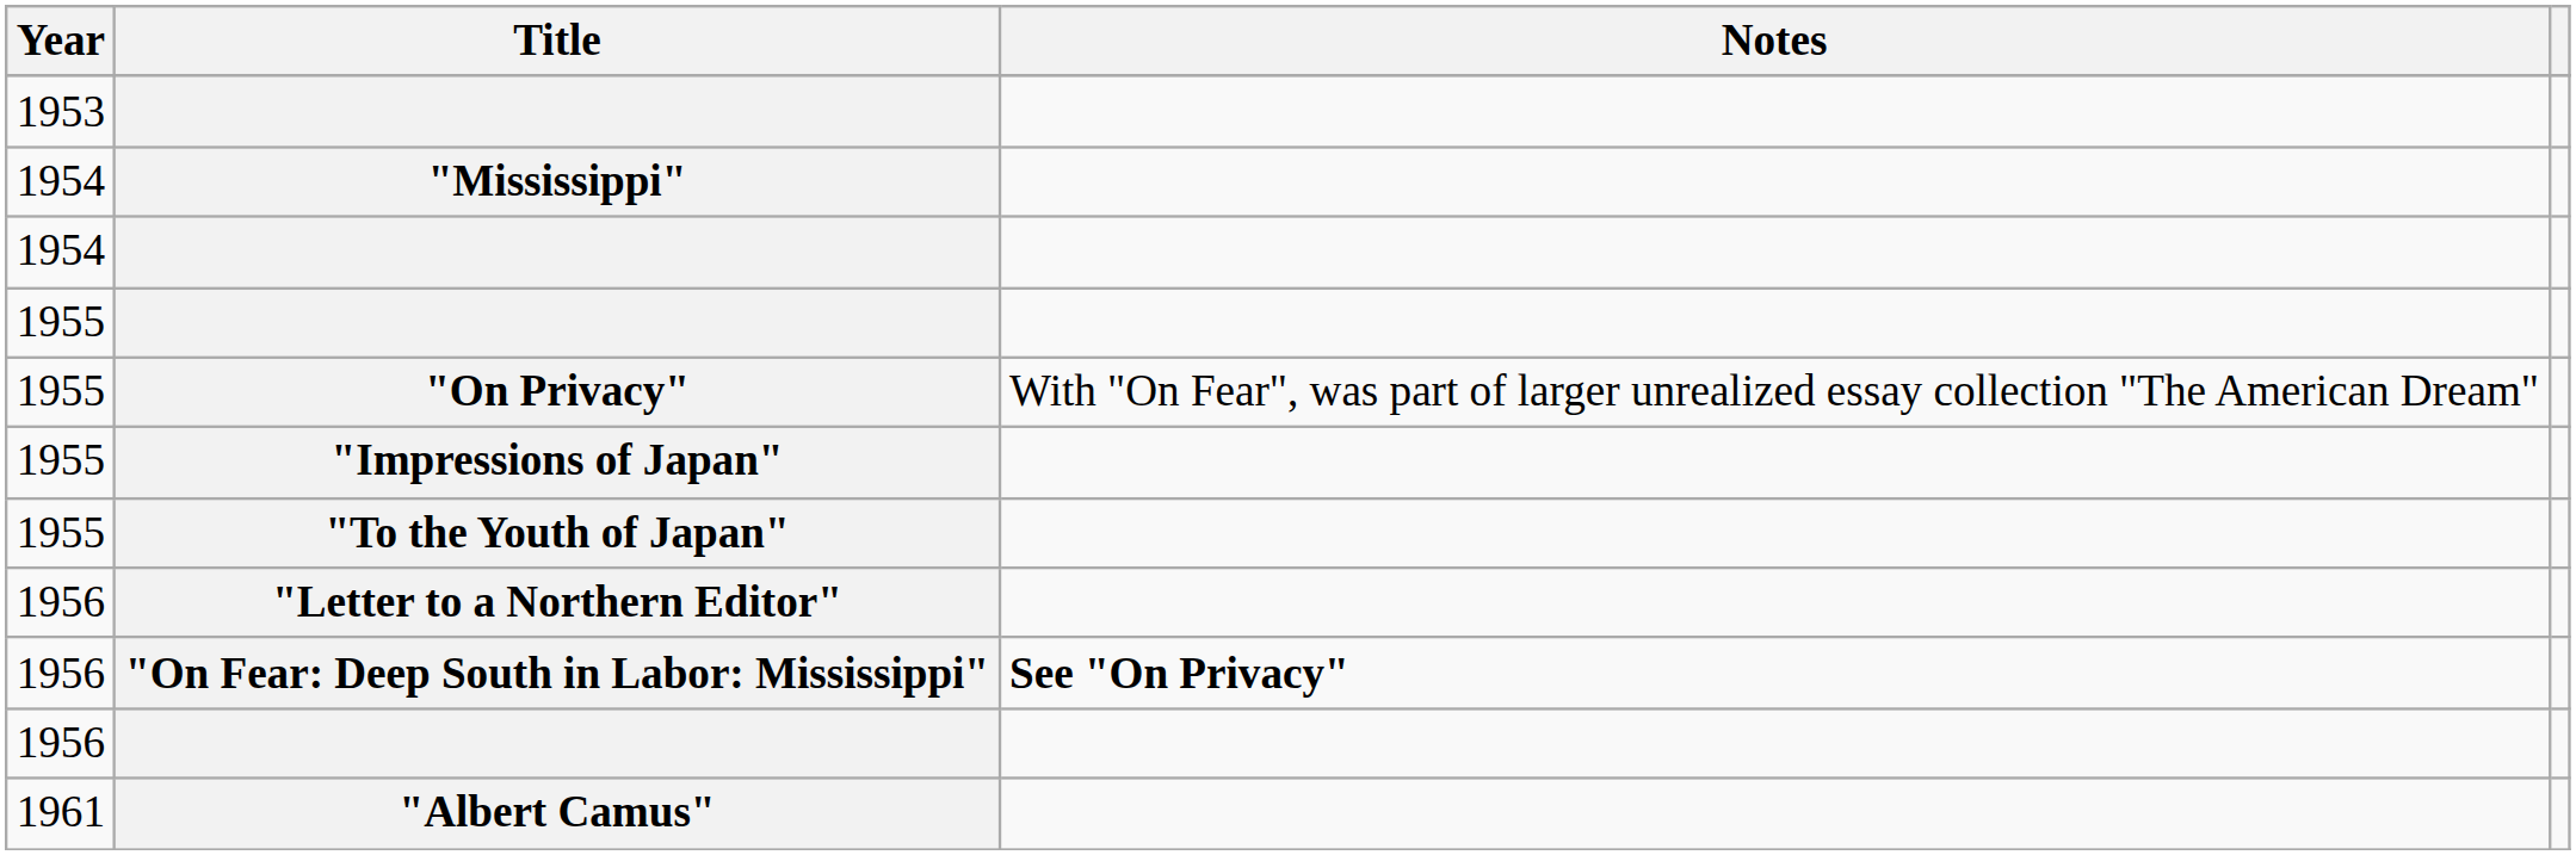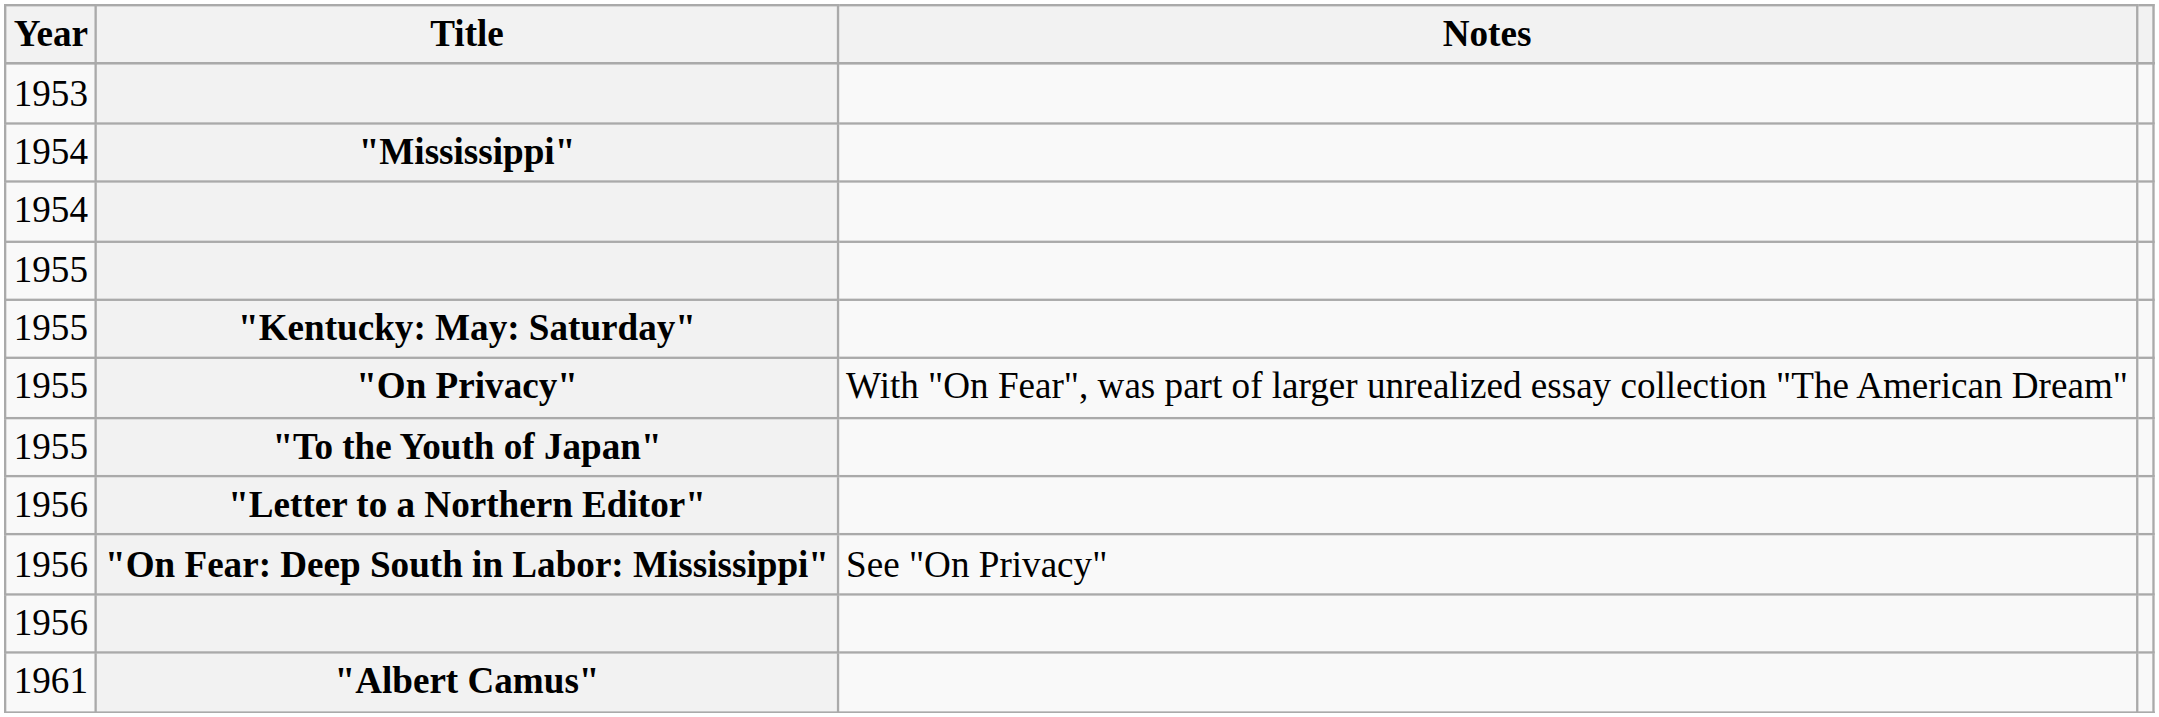+ row: 1955 | "Kentucky: May: Saturday"
- row: 1955 | "Impressions of Japan"
"On Fear: Deep South in Labor: Mississippi" | Notes: bold -> normal
